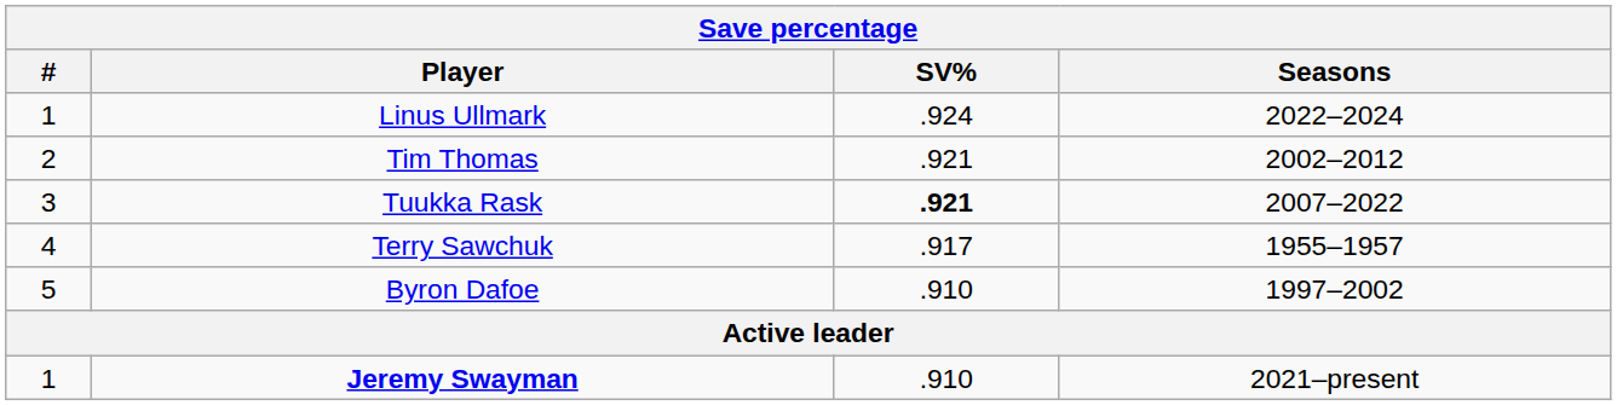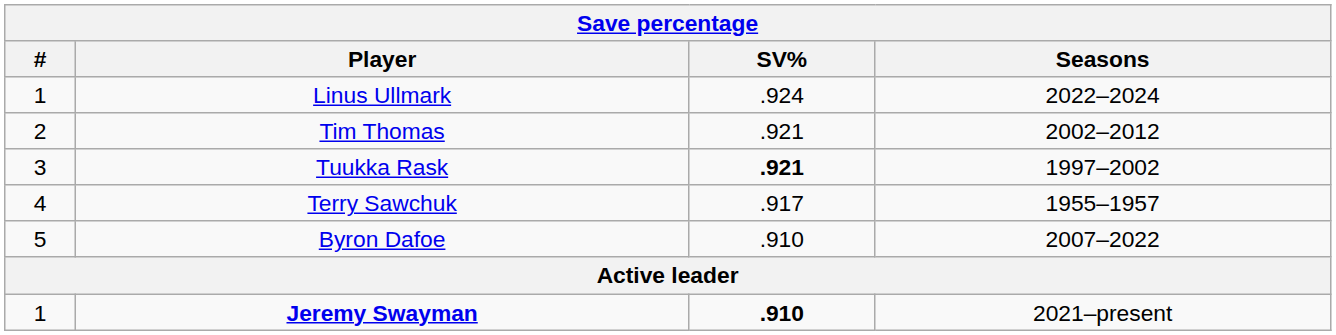Tuukka Rask | Seasons: 2007–2022 -> 1997–2002
Byron Dafoe | Seasons: 1997–2002 -> 2007–2022
Jeremy Swayman | SV%: normal -> bold
